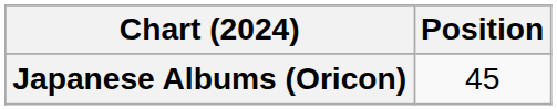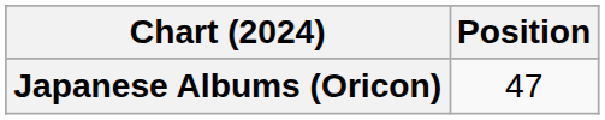Japanese Albums (Oricon) | Position: 45 -> 47
